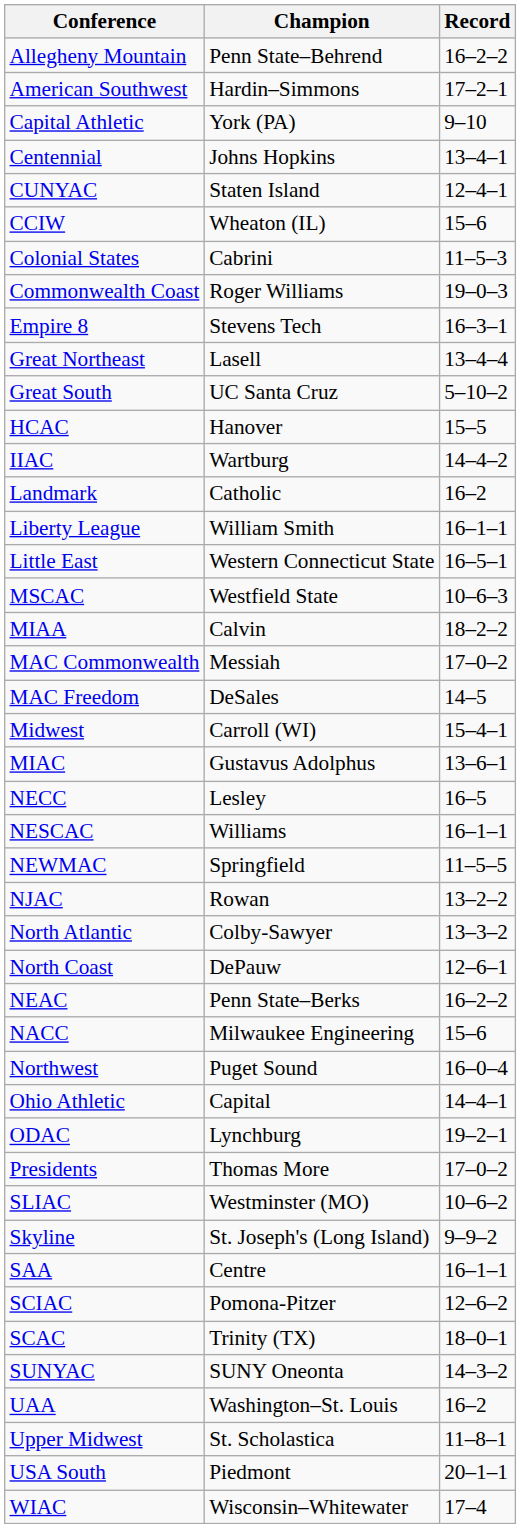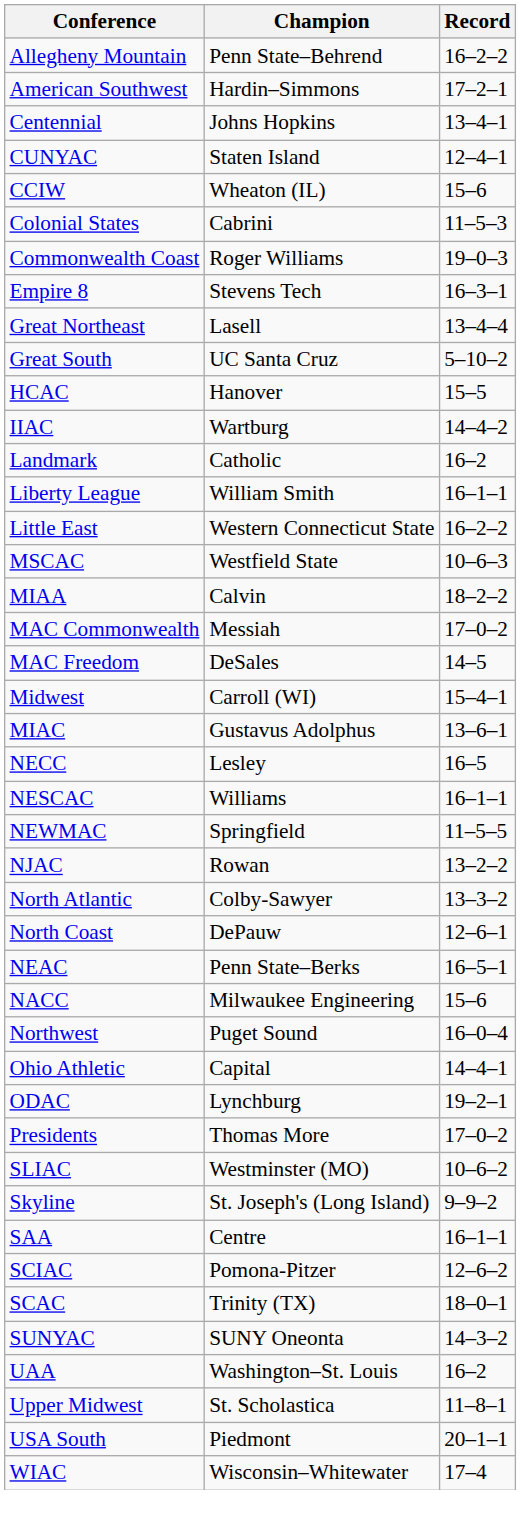- row: Capital Athletic | York (PA) | 9–10
Little East | Record: 16–5–1 -> 16–2–2
NEAC | Record: 16–2–2 -> 16–5–1
